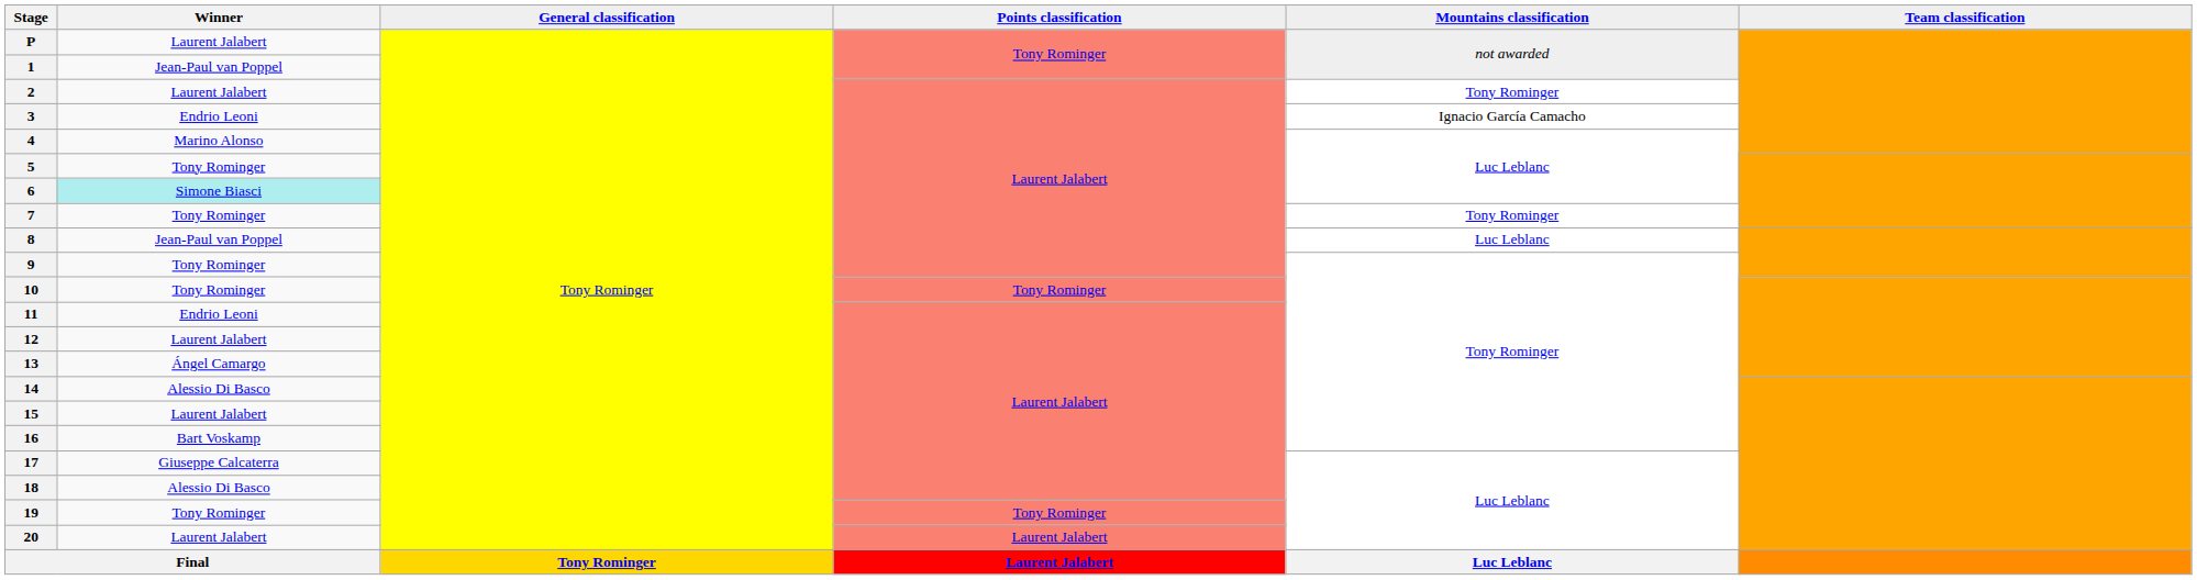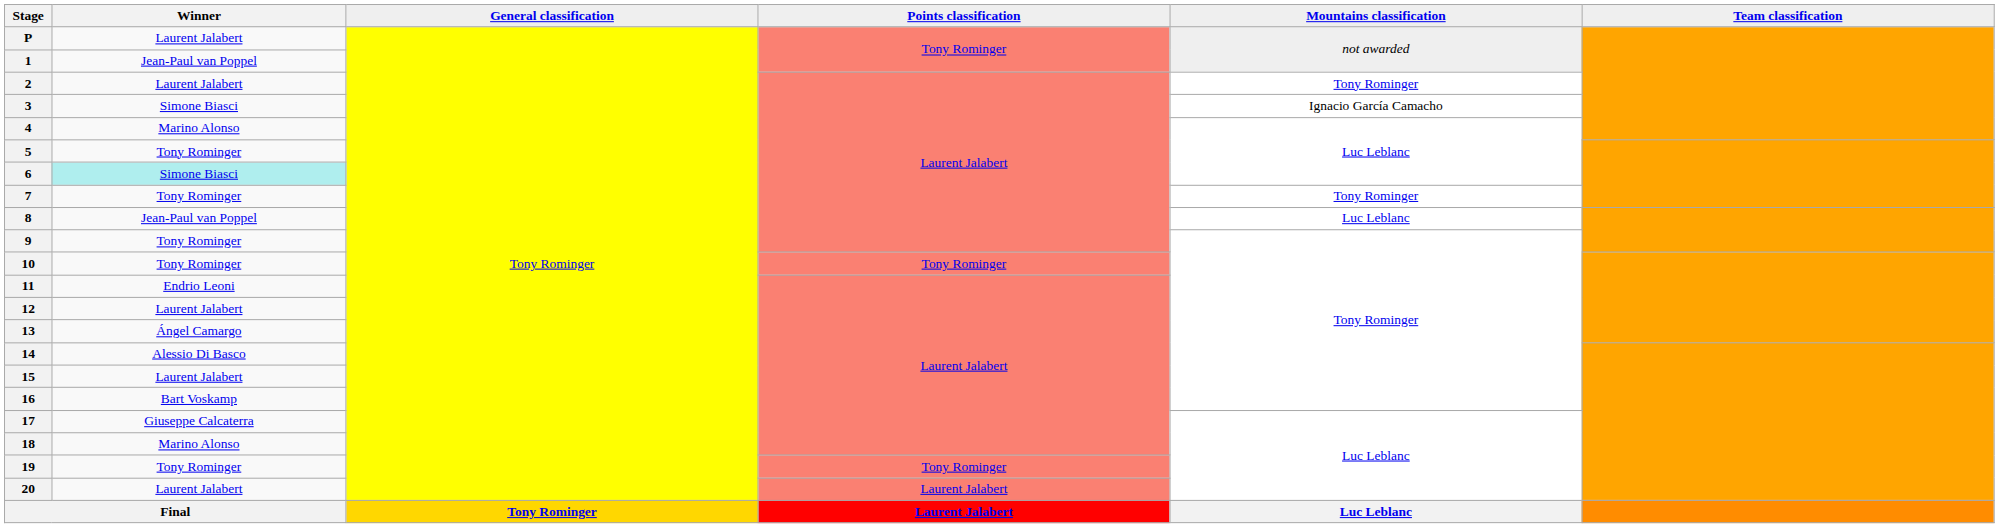3 | Winner: Endrio Leoni -> Simone Biasci
18 | Winner: Alessio Di Basco -> Marino Alonso
